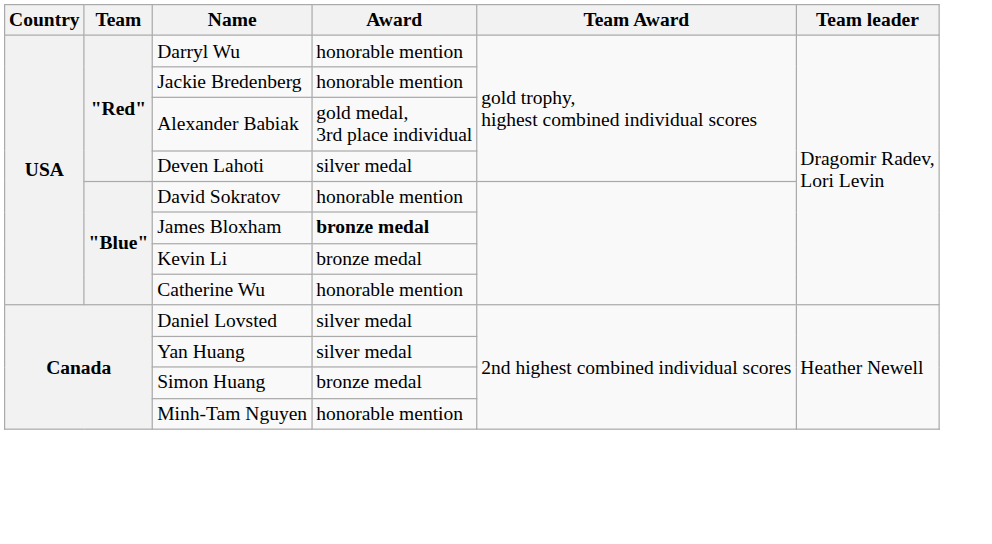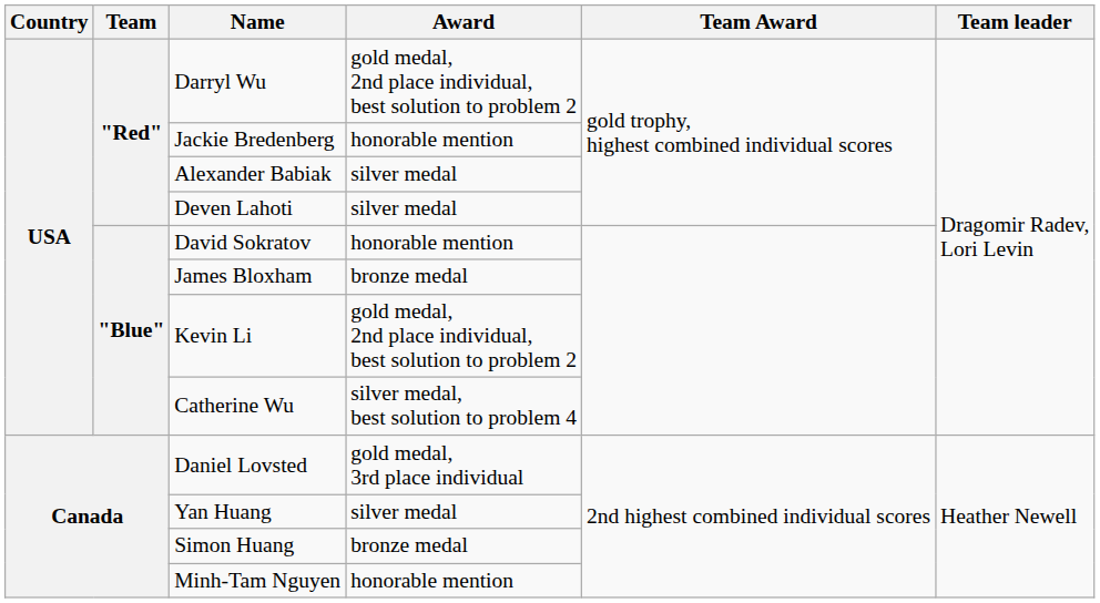Darryl Wu | Award: honorable mention -> gold medal, 2nd place individual, best solution to problem 2
Alexander Babiak | Award: gold medal, 3rd place individual -> silver medal
James Bloxham | Award: bold -> normal
Kevin Li | Award: bronze medal -> gold medal, 2nd place individual, best solution to problem 2
Catherine Wu | Award: honorable mention -> silver medal, best solution to problem 4
Daniel Lovsted | Award: silver medal -> gold medal, 3rd place individual
